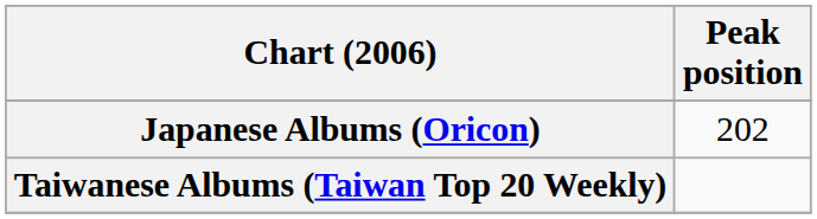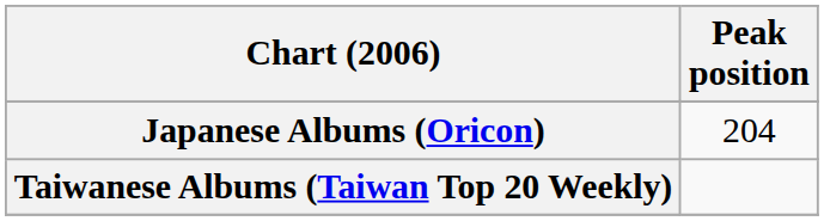Japanese Albums (Oricon) | Peak position: 202 -> 204
